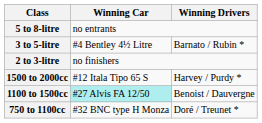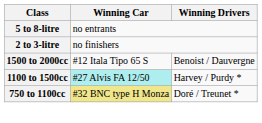- row: 3 to 5-litre | #4 Bentley 4½ Litre | Barnato / Rubin *
1500 to 2000cc | Winning Drivers: Harvey / Purdy * -> Benoist / Dauvergne
1100 to 1500cc | Winning Drivers: Benoist / Dauvergne -> Harvey / Purdy *
750 to 1100cc | Winning Car: no background -> khaki background
